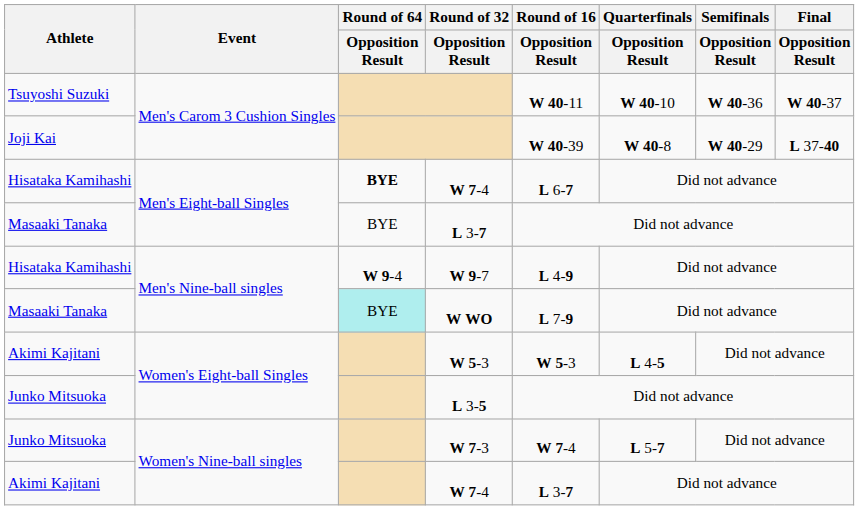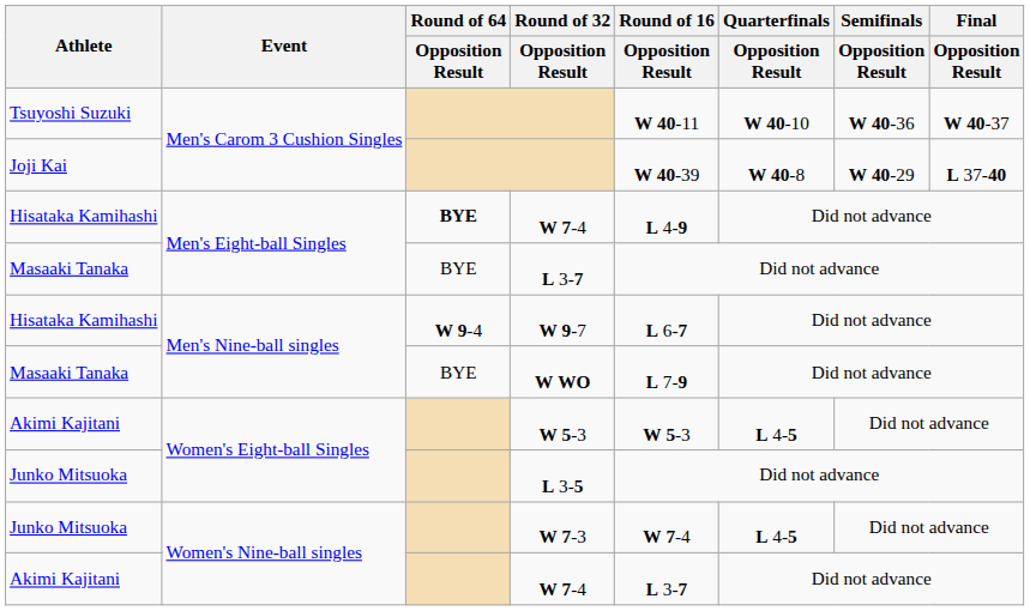Hisataka Kamihashi / W 7-4 | Round of 16 / Opposition Result: L 6-7 -> L 4-9
W 9-7 | Round of 16 / Opposition Result: L 4-9 -> L 6-7
W WO | Round of 64 / Opposition Result: paleturquoise background -> no background
W 7-3 | Quarterfinals / Opposition Result: L 5-7 -> L 4-5
